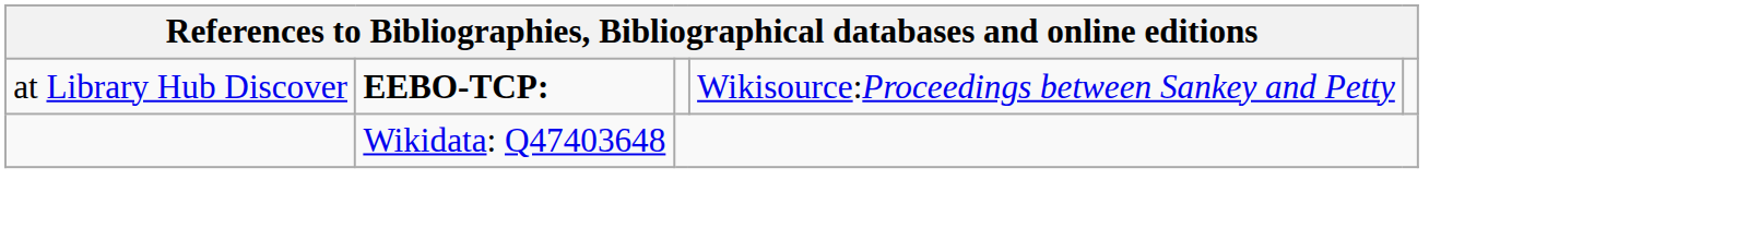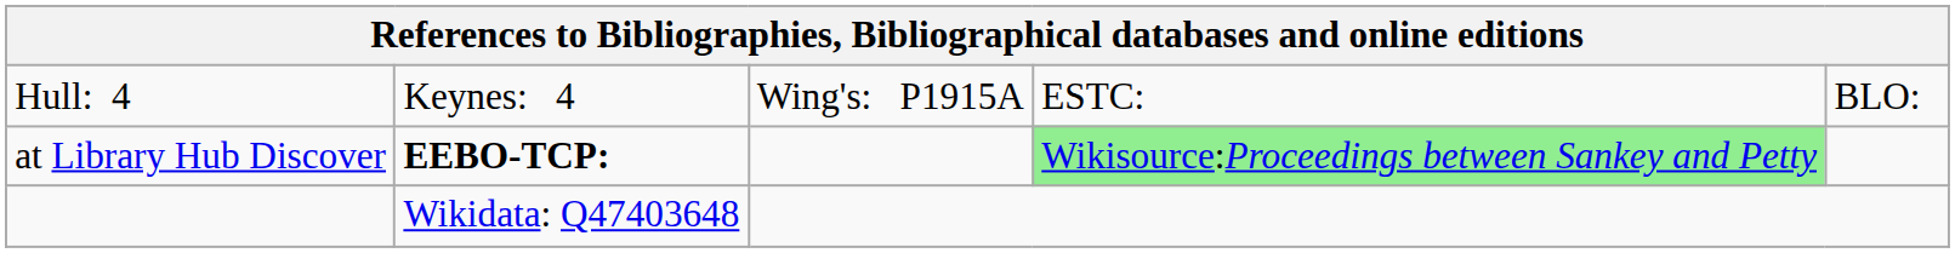+ row: Hull: 4 | Keynes: 4 | Wing's: P1915A | ESTC: | BLO:
at Library Hub Discover | column 4: no background -> lightgreen background
